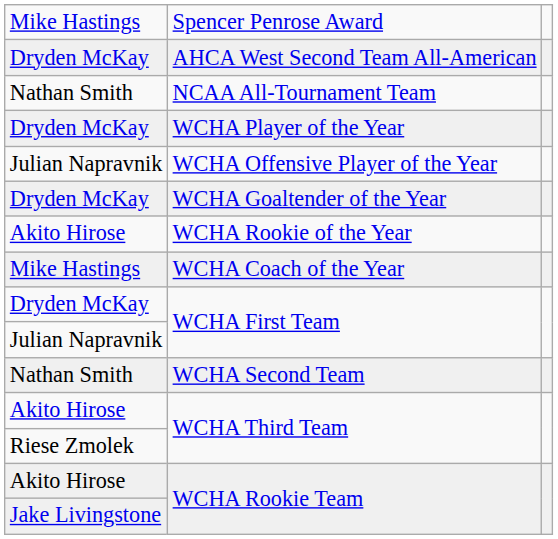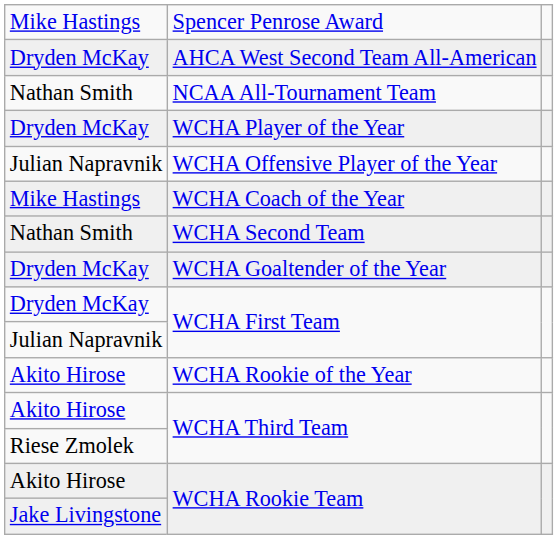rows swapped: WCHA Goaltender of the Year <-> WCHA Coach of the Year
rows swapped: WCHA Rookie of the Year <-> WCHA Second Team
